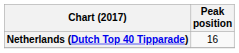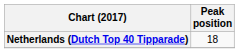Netherlands (Dutch Top 40 Tipparade) | Peak position: 16 -> 18
